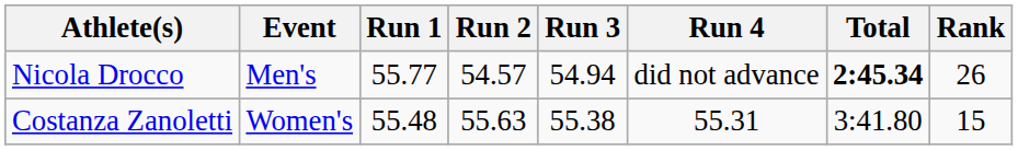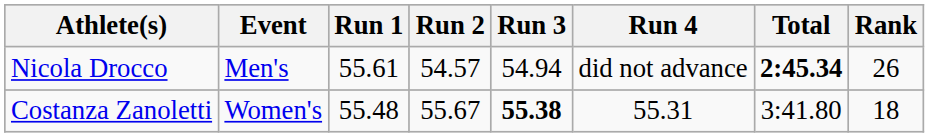Nicola Drocco | Run 1: 55.77 -> 55.61
Costanza Zanoletti | Run 2: 55.63 -> 55.67
Costanza Zanoletti | Run 3: normal -> bold
Costanza Zanoletti | Rank: 15 -> 18
